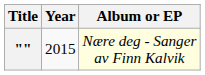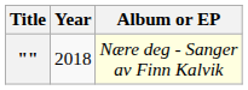"" | Year: 2015 -> 2018
